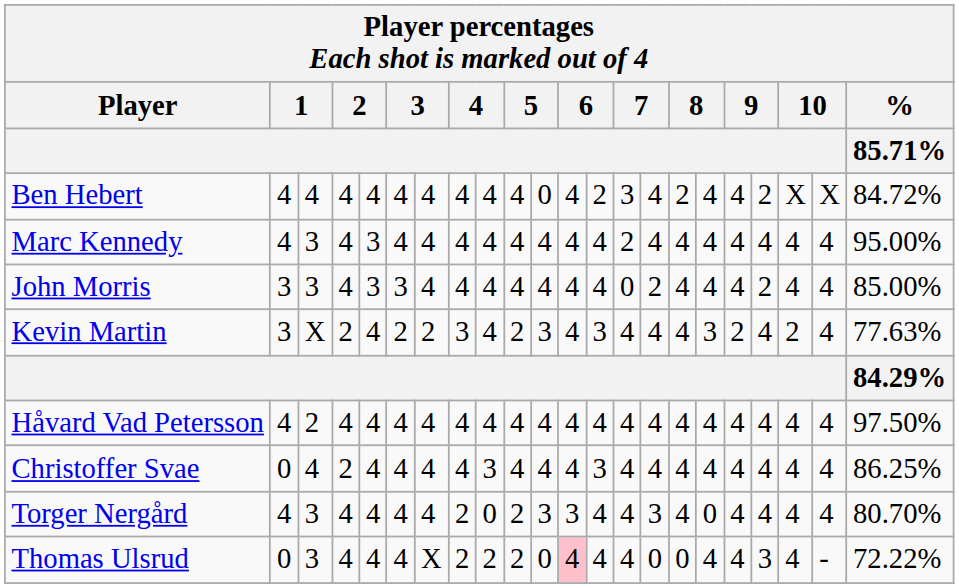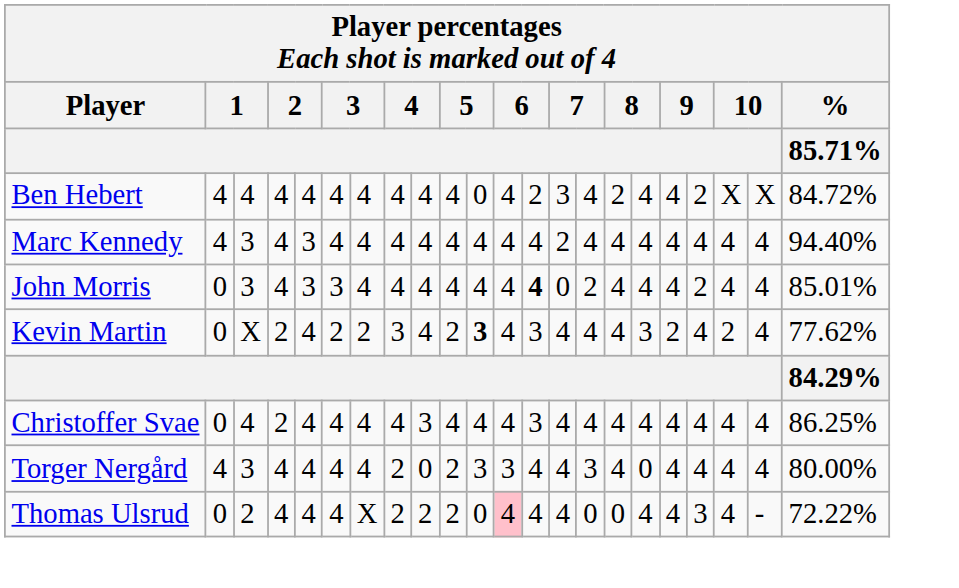Marc Kennedy | % / 85.71%: 95.00% -> 94.40%
John Morris | column 2: 3 -> 0
John Morris | column 13: normal -> bold
John Morris | % / 85.71%: 85.00% -> 85.01%
Kevin Martin | column 2: 3 -> 0
Kevin Martin | column 11: normal -> bold
Kevin Martin | % / 85.71%: 77.63% -> 77.62%
- row: Håvard Vad Petersson | 4 | 2 | 4 | 4 | 4 | 4 | 4 | 4 | 4 | 4 | 4 | 4 | 4 | 4 | 4 | 4 | 4 | 4 | 4 | 4 | 97.50%
Torger Nergård | % / 85.71%: 80.70% -> 80.00%
Thomas Ulsrud | column 3: 3 -> 2
